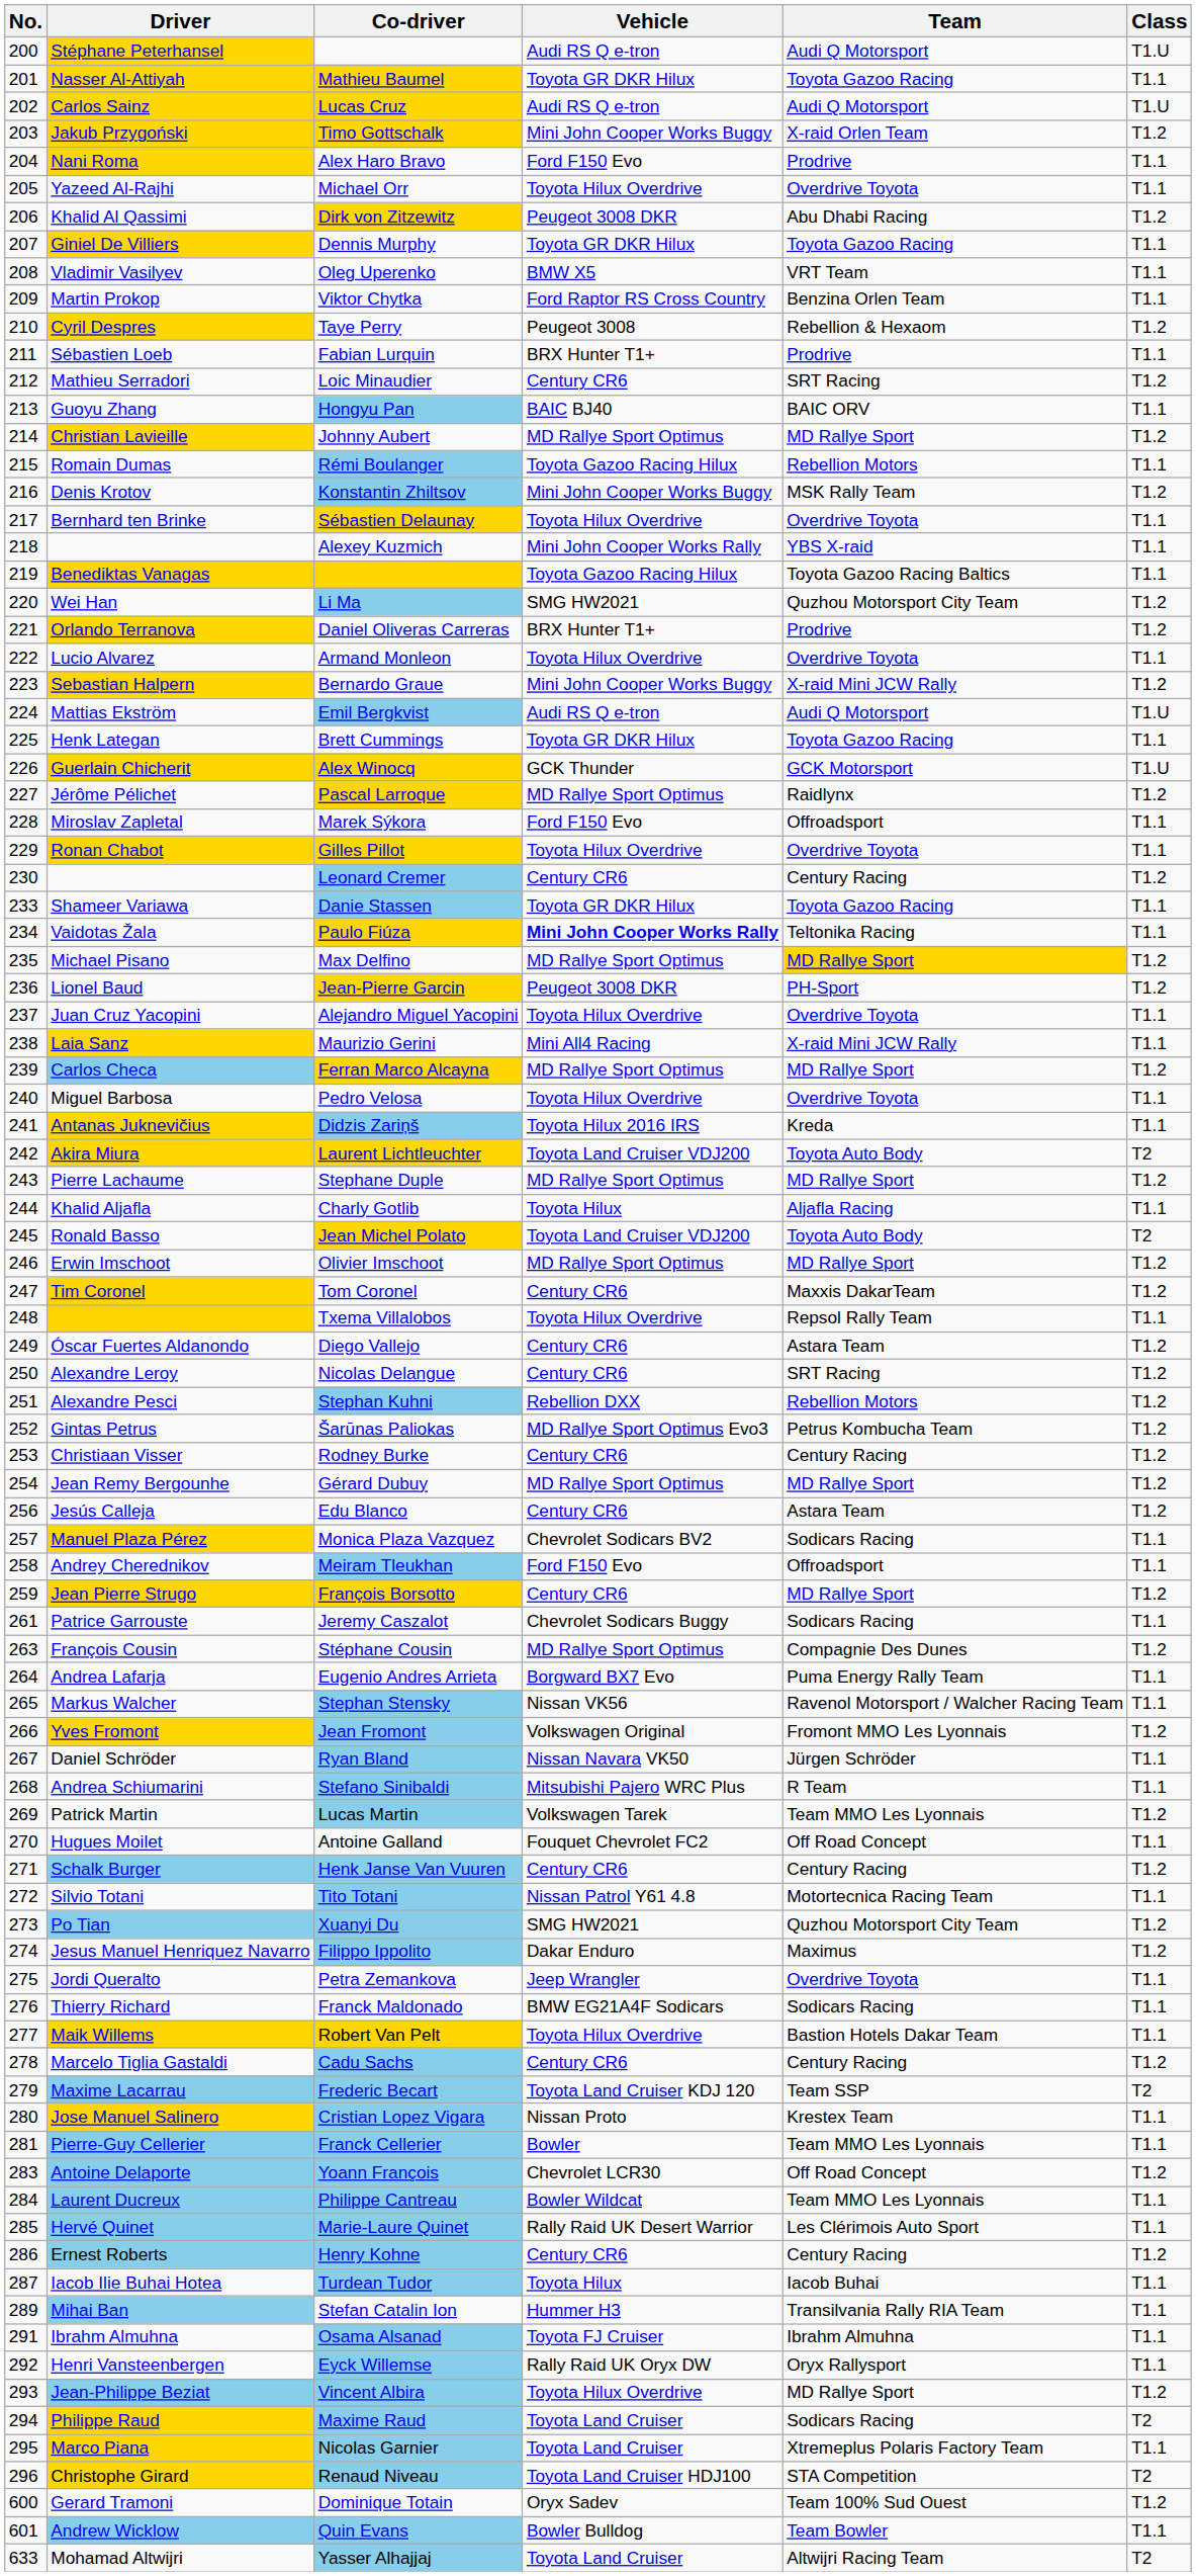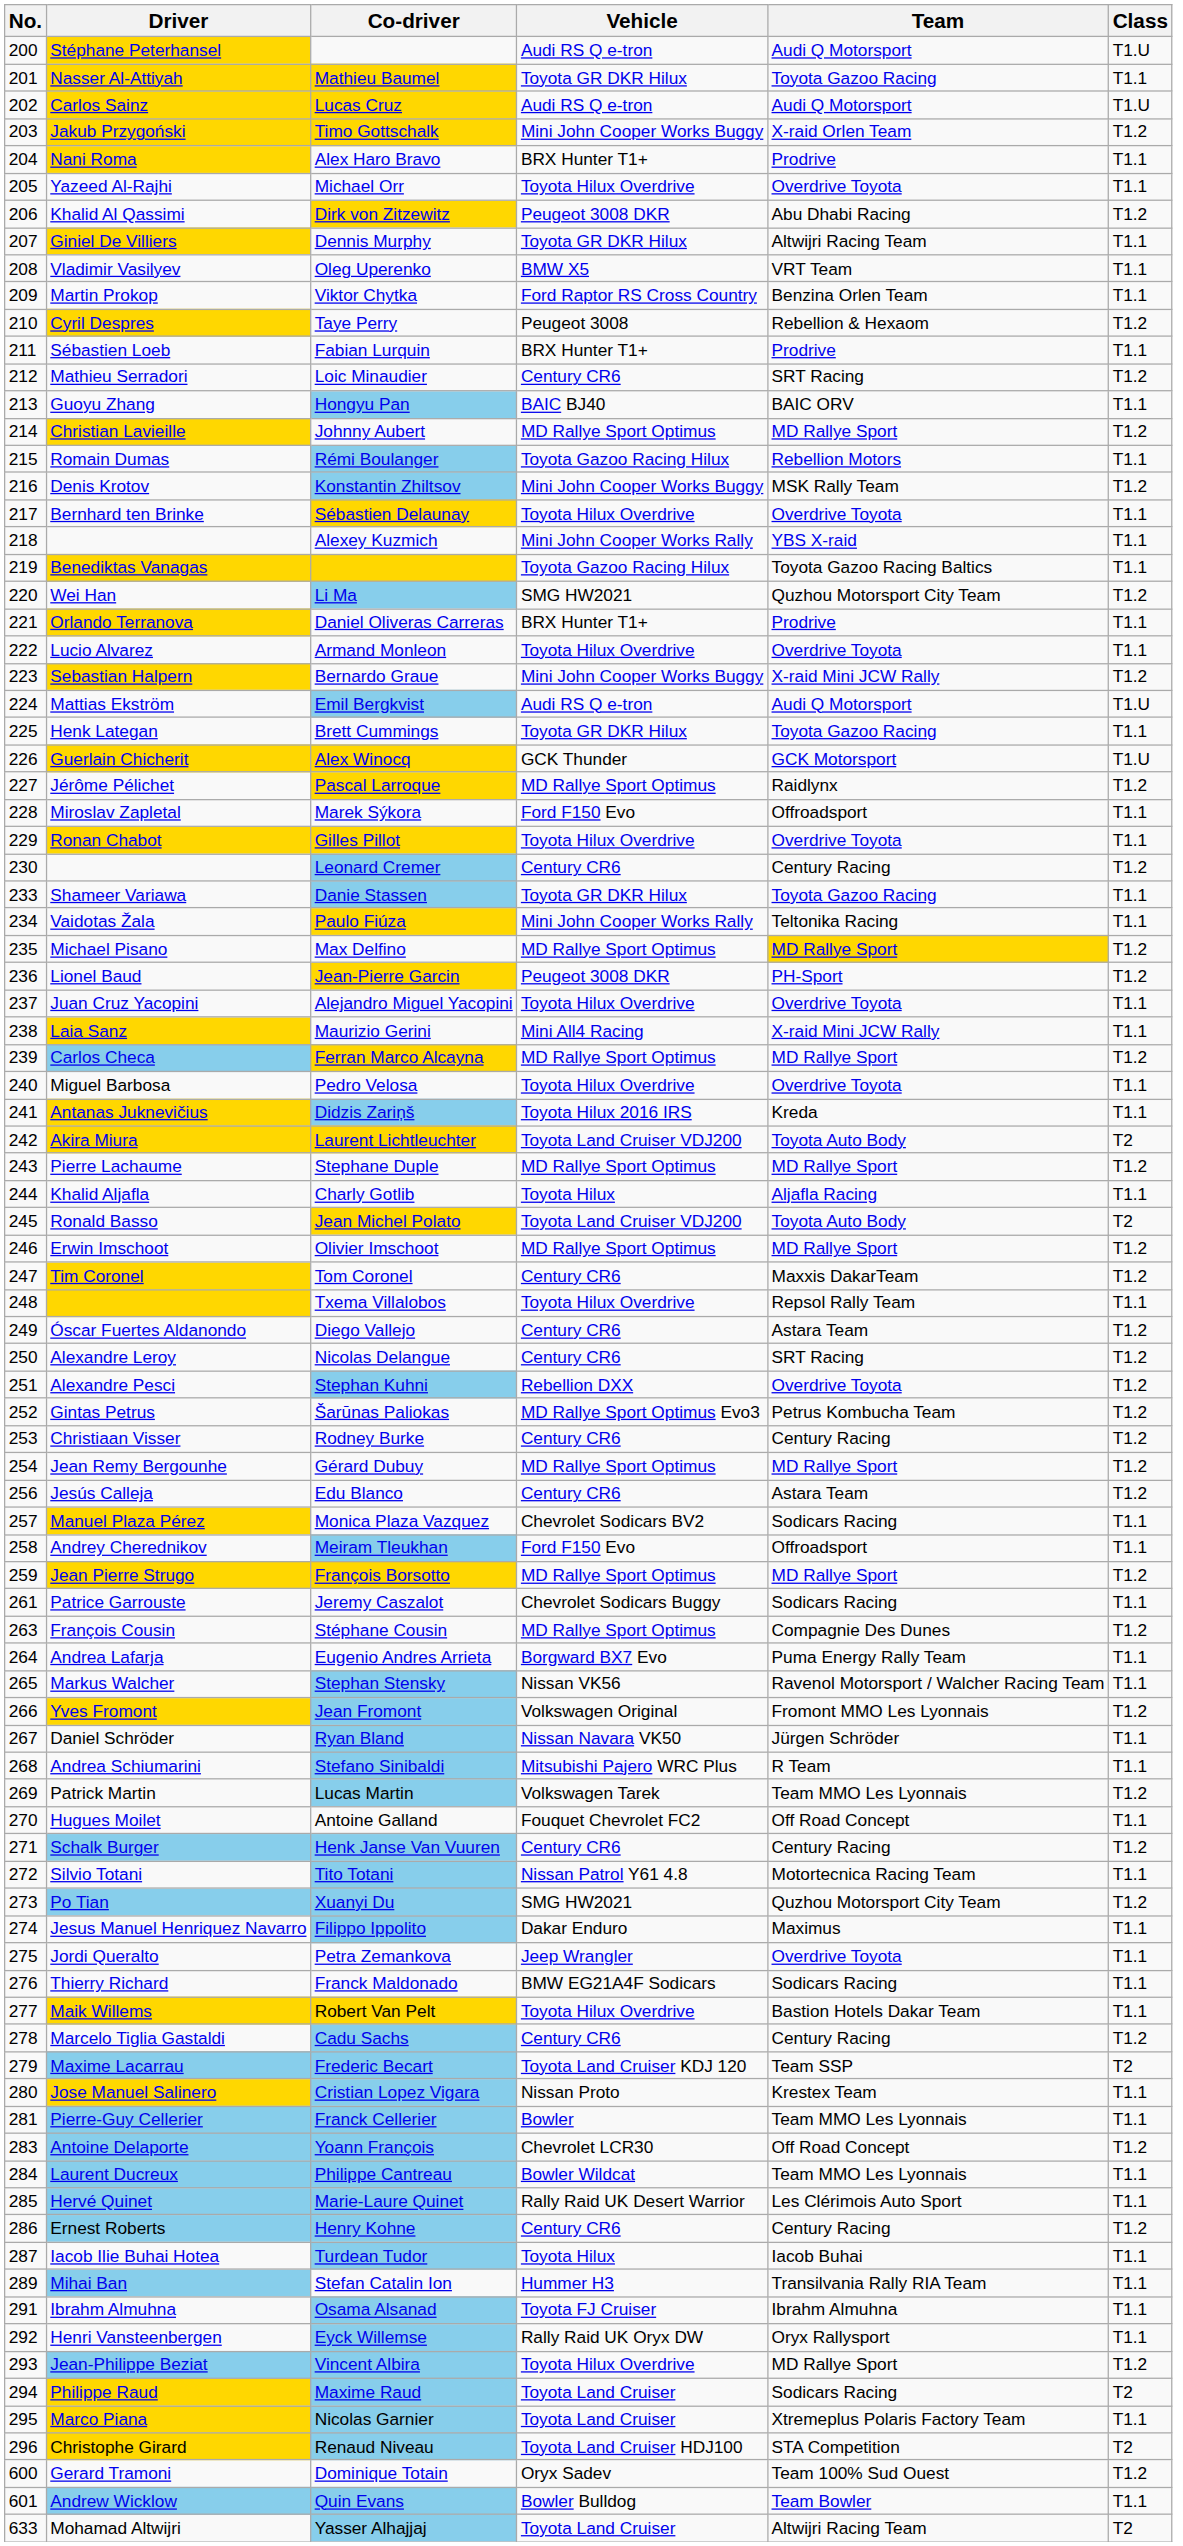Alex Haro Bravo | Vehicle: Ford F150 Evo -> BRX Hunter T1+
Dennis Murphy | Team: Toyota Gazoo Racing -> Altwijri Racing Team
Daniel Oliveras Carreras | Class: T1.2 -> T1.1
Paulo Fiúza | Vehicle: bold -> normal
Stephan Kuhni | Team: Rebellion Motors -> Overdrive Toyota
François Borsotto | Vehicle: Century CR6 -> MD Rallye Sport Optimus
Filippo Ippolito | Class: T1.2 -> T1.1
